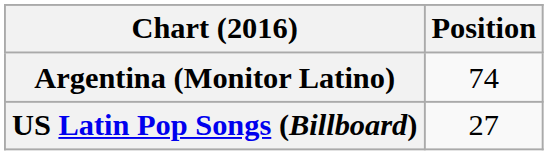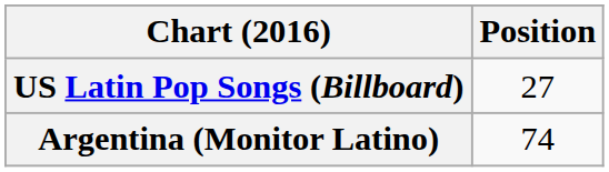rows swapped: Argentina (Monitor Latino) <-> US Latin Pop Songs (Billboard)
